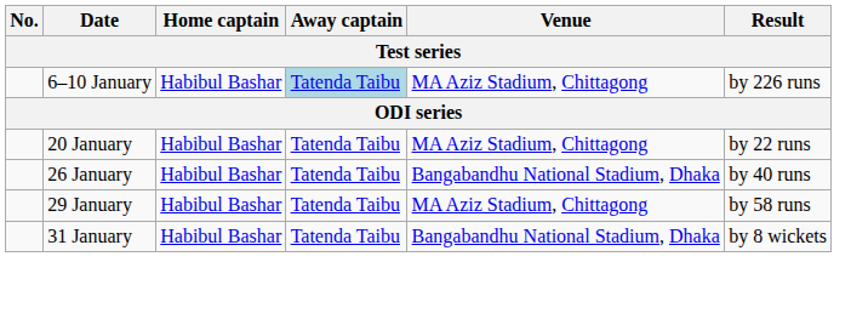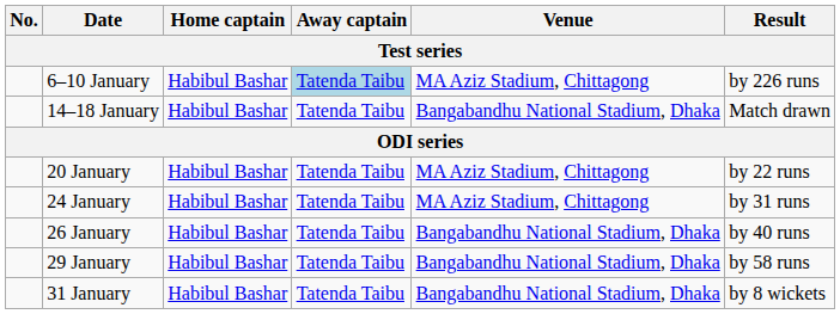+ row: 14–18 January | Habibul Bashar | Tatenda Taibu | Bangabandhu National Stadium, Dhaka | Match drawn
+ row: 24 January | Habibul Bashar | Tatenda Taibu | MA Aziz Stadium, Chittagong | by 31 runs
29 January | Venue: MA Aziz Stadium, Chittagong -> Bangabandhu National Stadium, Dhaka
